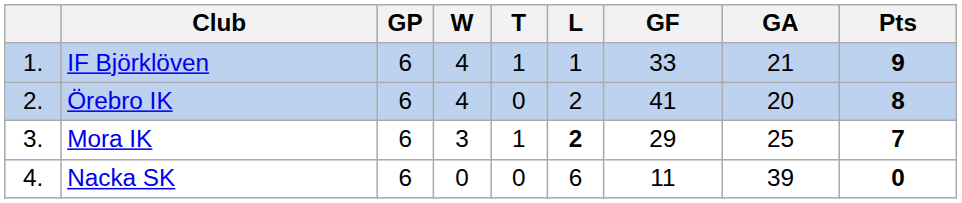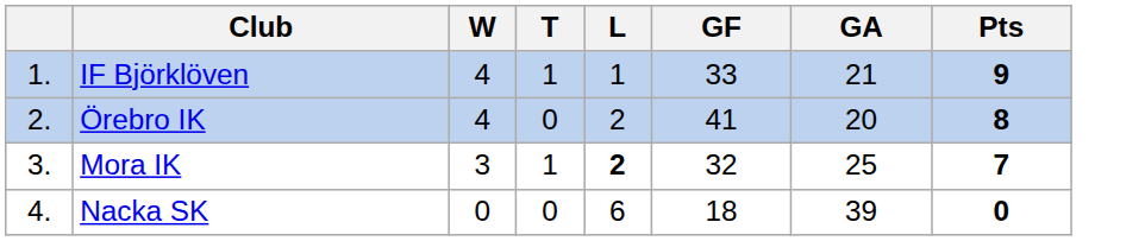- column: GP | 6 | 6 | 6 | 6
Mora IK | GF: 29 -> 32
Nacka SK | GF: 11 -> 18
